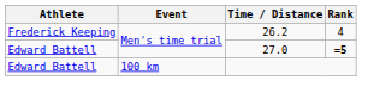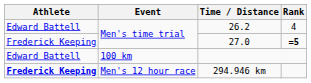26.2 | Athlete: Frederick Keeping -> Edward Battell
27.0 | Athlete: Edward Battell -> Frederick Keeping
+ row: Frederick Keeping | Men's 12 hour race | 294.946 km
